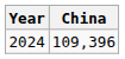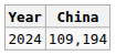2024 | China: 109,396 -> 109,194
